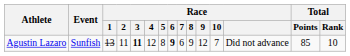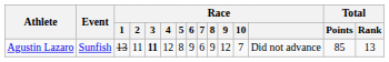Agustin Lazaro | Race / 6: bold -> normal
Agustin Lazaro | Total / Rank: 10 -> 13
